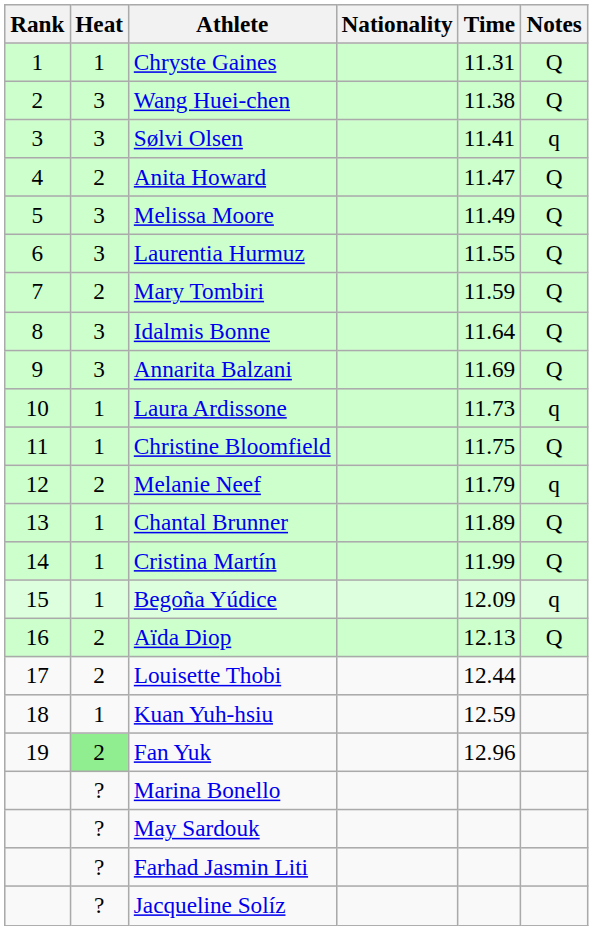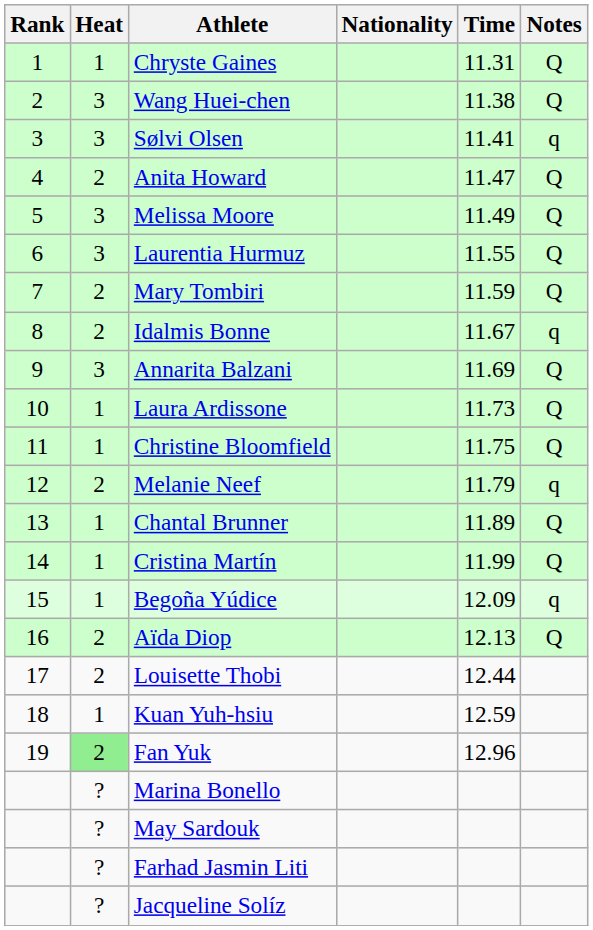Idalmis Bonne | Heat: 3 -> 2
Idalmis Bonne | Time: 11.64 -> 11.67
Idalmis Bonne | Notes: Q -> q
Laura Ardissone | Notes: q -> Q
